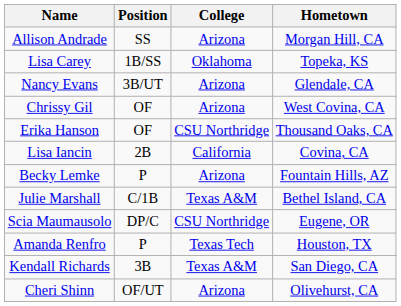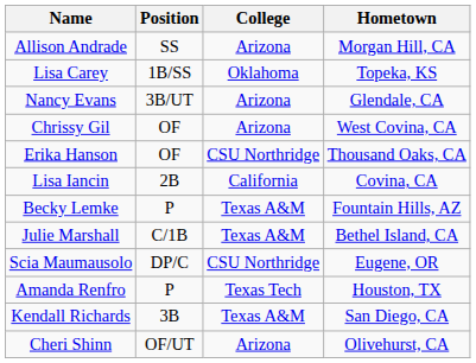Becky Lemke | College: Arizona -> Texas A&M
